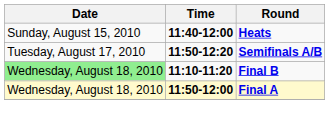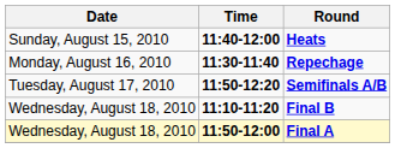+ row: Monday, August 16, 2010 | 11:30-11:40 | Repechage
Final B | Date: lightgreen background -> no background
